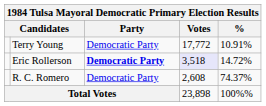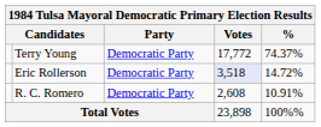Terry Young | %: 10.91% -> 74.37%
Eric Rollerson | Party: bold -> normal
R. C. Romero | %: 74.37% -> 10.91%
